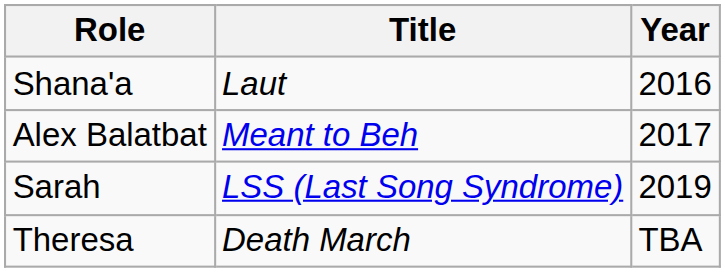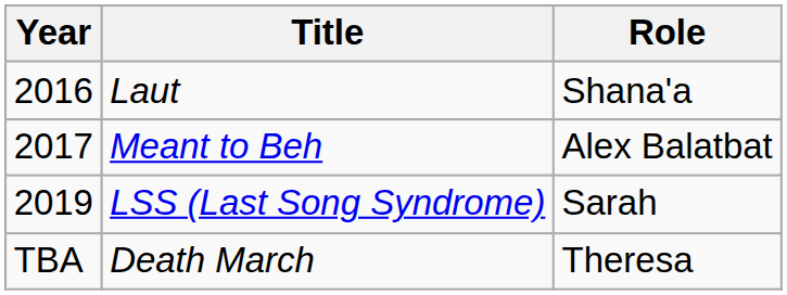columns swapped: Year <-> Role
